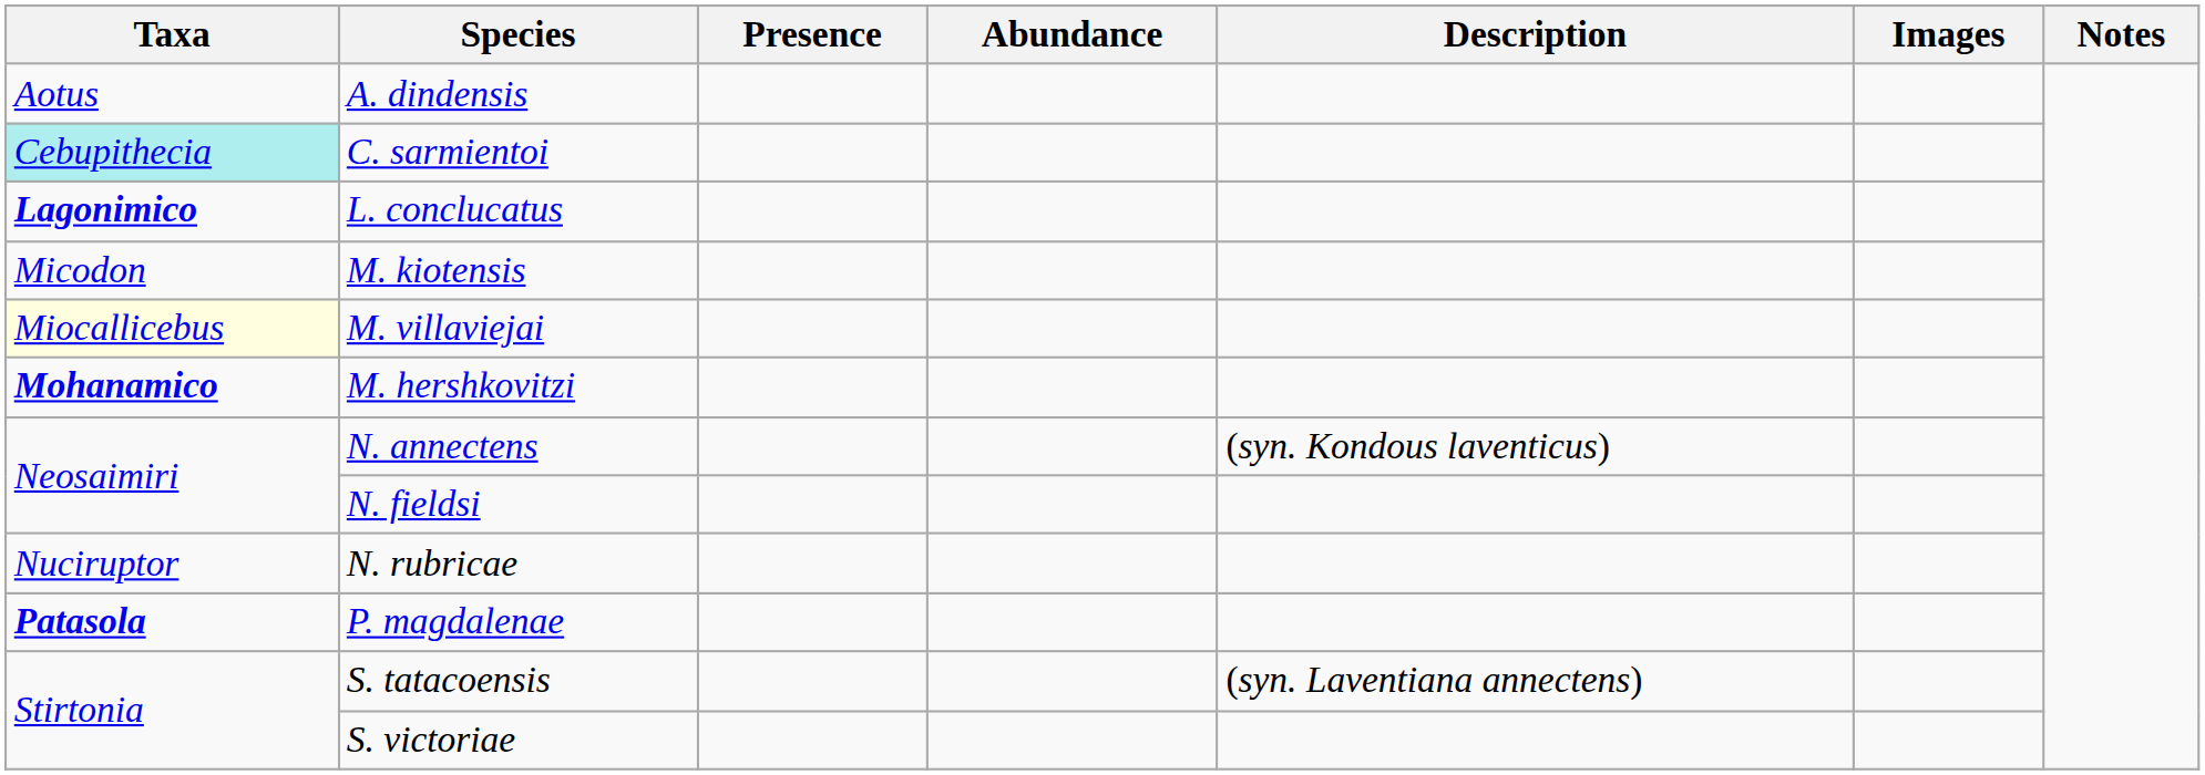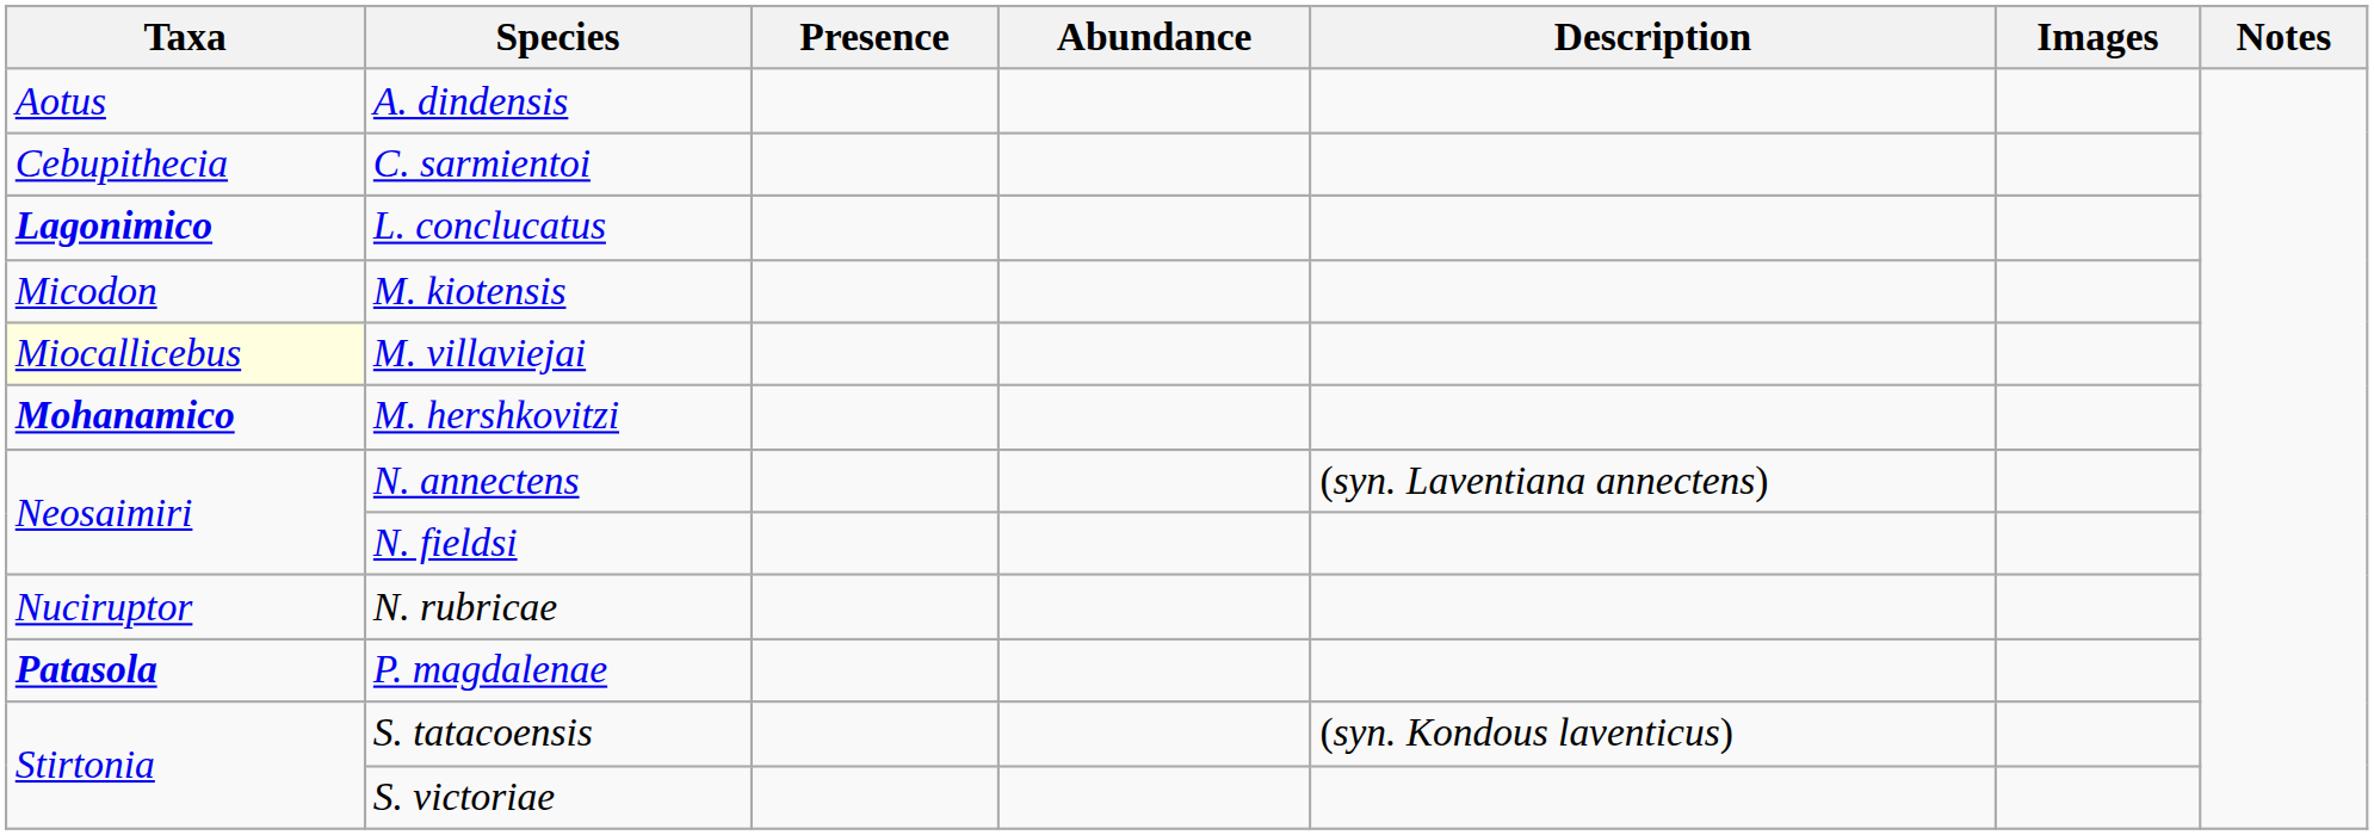C. sarmientoi | Taxa: paleturquoise background -> no background
N. annectens | Description: (syn. Kondous laventicus) -> (syn. Laventiana annectens)
S. tatacoensis | Description: (syn. Laventiana annectens) -> (syn. Kondous laventicus)
